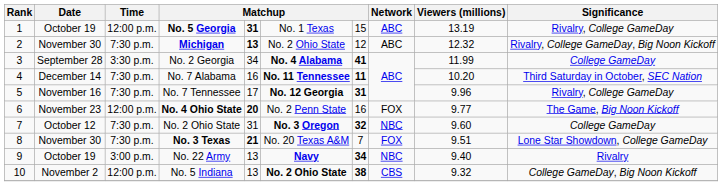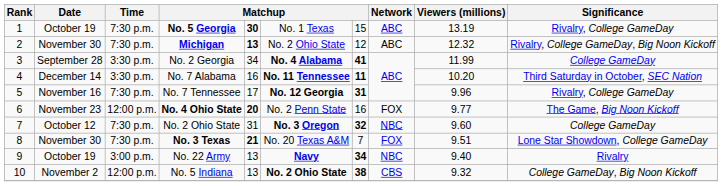No. 5 Georgia | Time: 12:00 p.m. -> 7:30 p.m.
No. 5 Georgia | column 5: 31 -> 30
No. 7 Alabama | Time: 7:30 p.m. -> 3:30 p.m.
